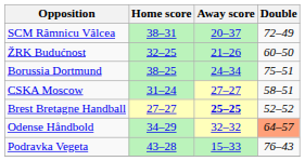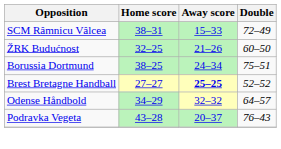SCM Râmnicu Vâlcea | Away score: 20–37 -> 15–33
- row: CSKA Moscow | 31–24 | 27–27 | 58–51
Odense Håndbold | Double: lightsalmon background -> no background
Podravka Vegeta | Away score: 15–33 -> 20–37
